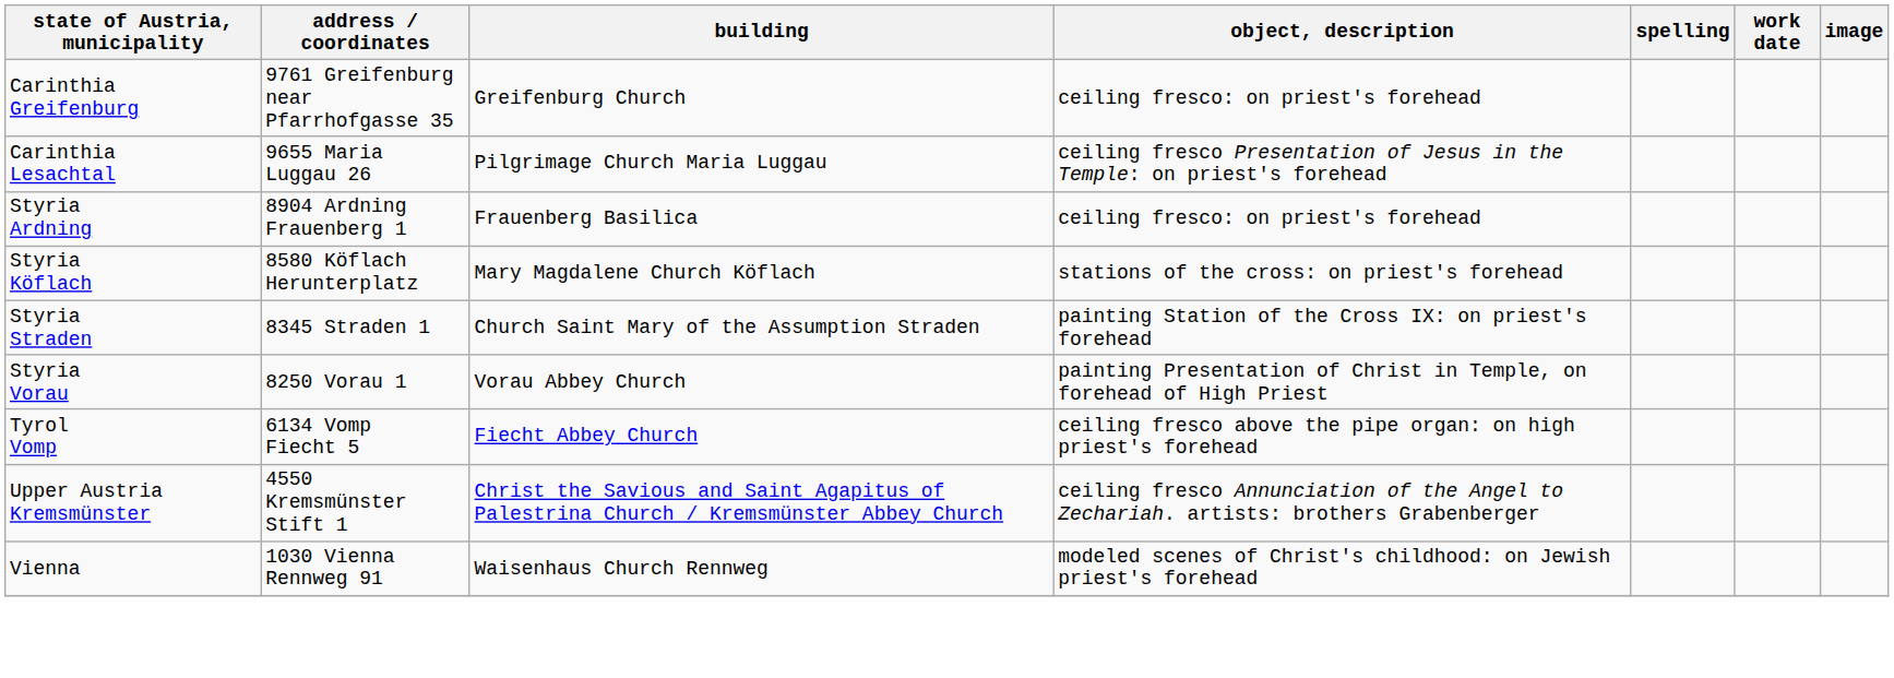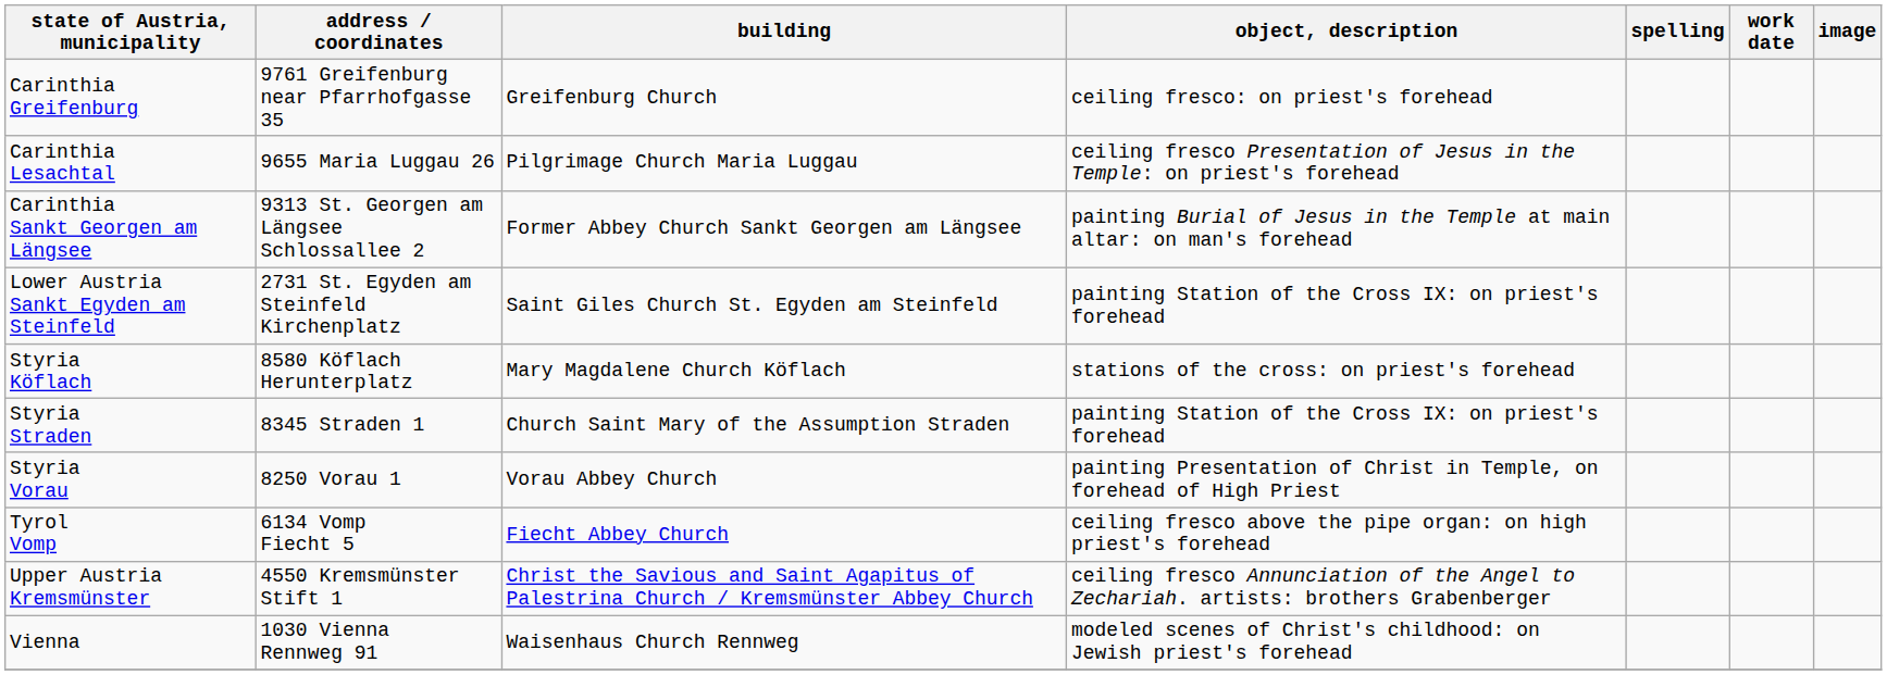+ row: Carinthia Sankt Georgen am Längsee | 9313 St. Georgen am Längsee Schlossallee 2 | Former Abbey Church Sankt Georgen am Längsee | painting Burial of Jesus in the Temple at main altar: on man's forehead
+ row: Lower Austria Sankt Egyden am Steinfeld | 2731 St. Egyden am Steinfeld Kirchenplatz | Saint Giles Church St. Egyden am Steinfeld | painting Station of the Cross IX: on priest's forehead
- row: Styria Ardning | 8904 Ardning Frauenberg 1 | Frauenberg Basilica | ceiling fresco: on priest's forehead
